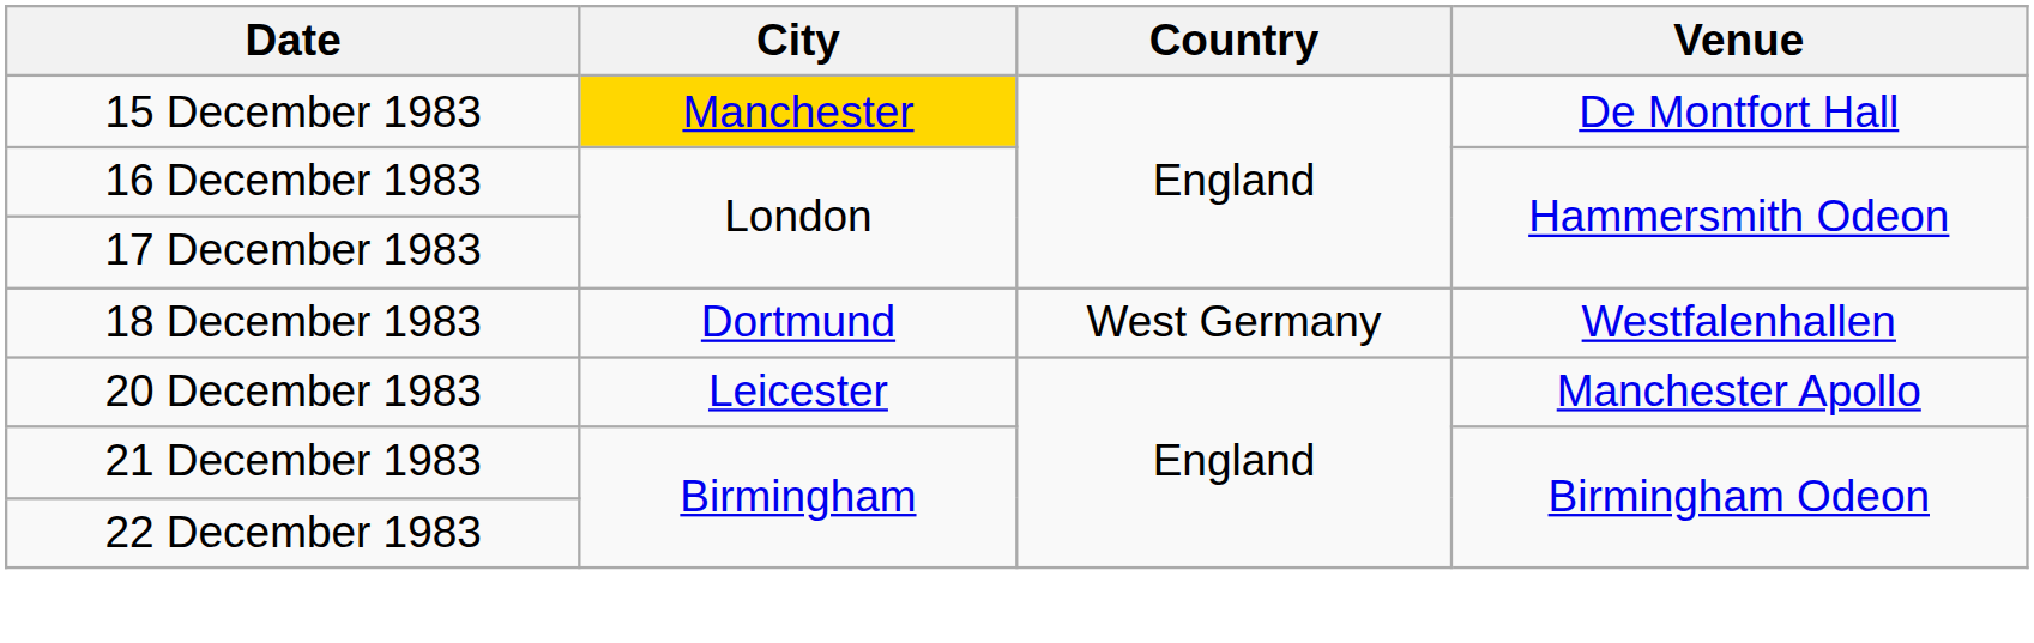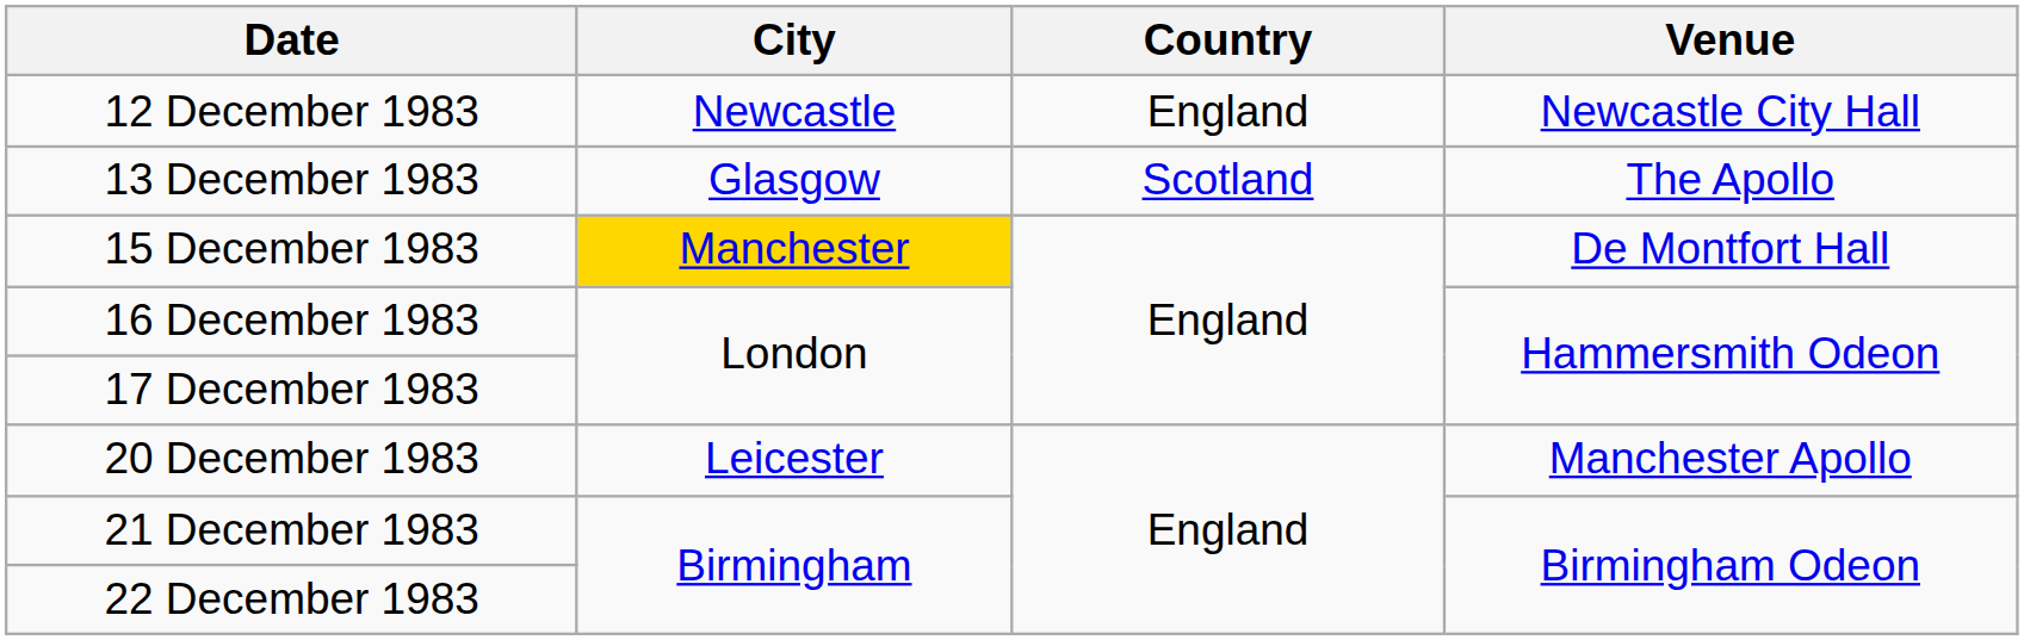+ row: 12 December 1983 | Newcastle | England | Newcastle City Hall
+ row: 13 December 1983 | Glasgow | Scotland | The Apollo
- row: 18 December 1983 | Dortmund | West Germany | Westfalenhallen
